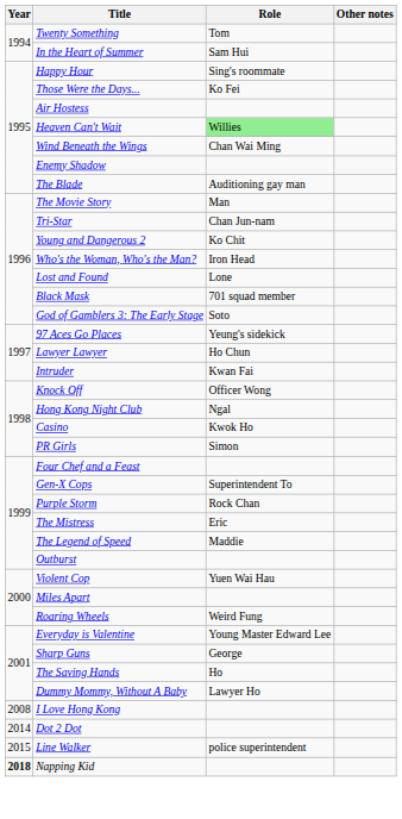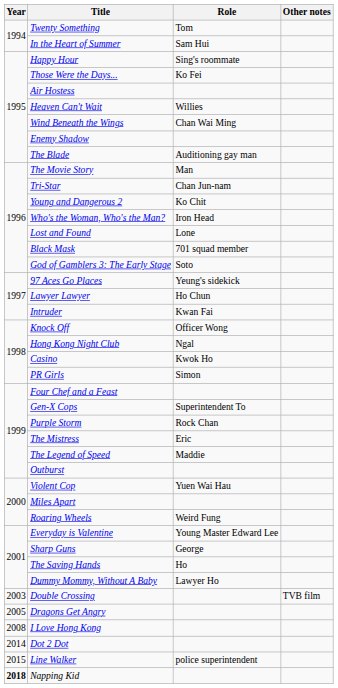Heaven Can't Wait | Role: lightgreen background -> no background
+ row: 2003 | Double Crossing | TVB film
+ row: 2005 | Dragons Get Angry
